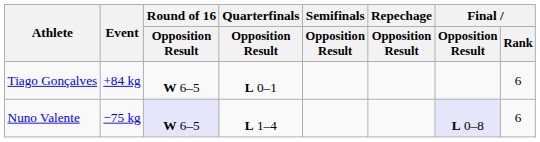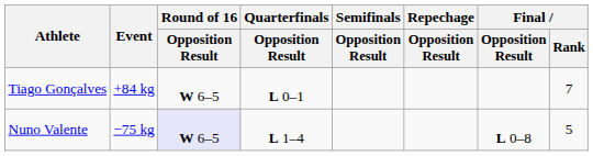Tiago Gonçalves | Final / Rank: 6 -> 7
Nuno Valente | Final / Opposition Result: lavender background -> no background
Nuno Valente | Final / Rank: 6 -> 5
